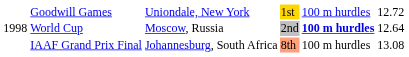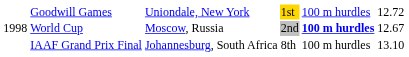World Cup | column 6: 12.64 -> 12.67
IAAF Grand Prix Final | column 4: lightsalmon background -> no background
IAAF Grand Prix Final | column 6: 13.08 -> 13.10
